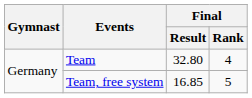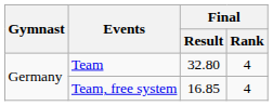Team, free system | Final / Rank: 5 -> 4
